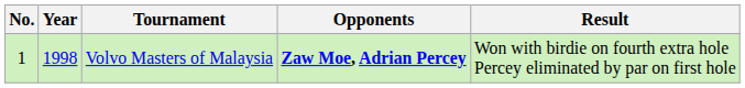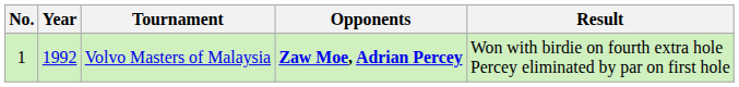Volvo Masters of Malaysia | Year: 1998 -> 1992
